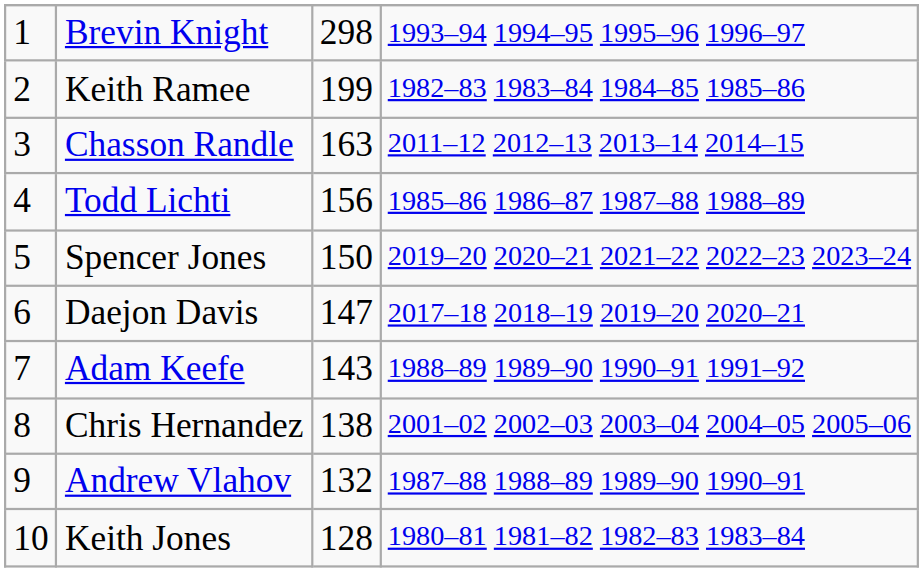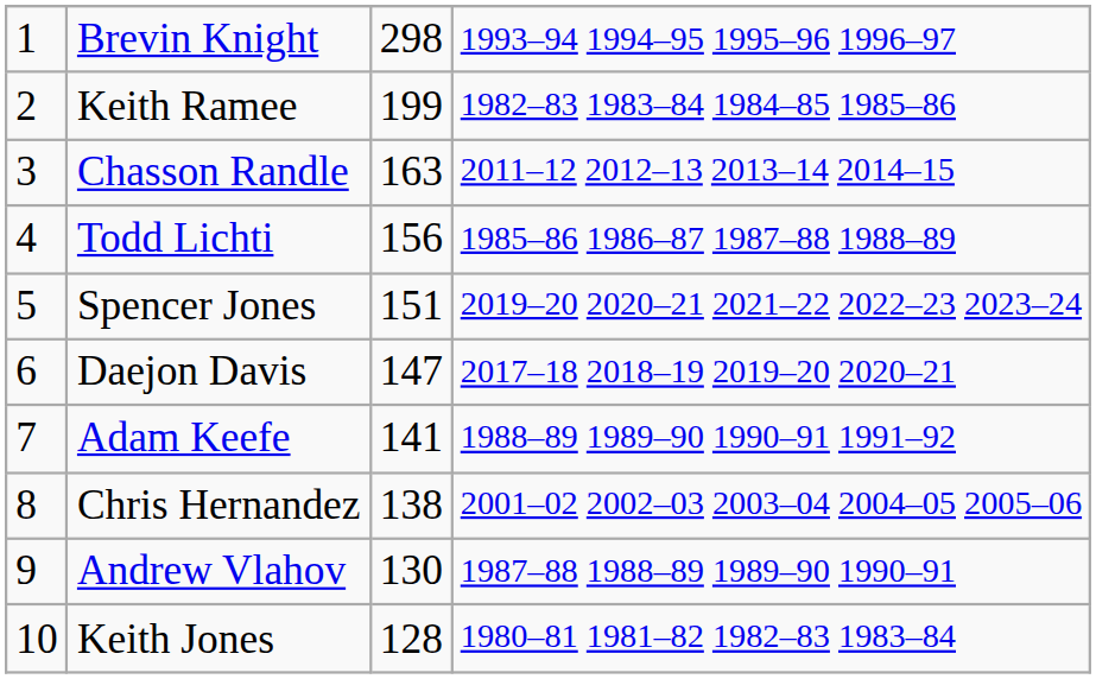Spencer Jones | column 3: 150 -> 151
Adam Keefe | column 3: 143 -> 141
Andrew Vlahov | column 3: 132 -> 130
